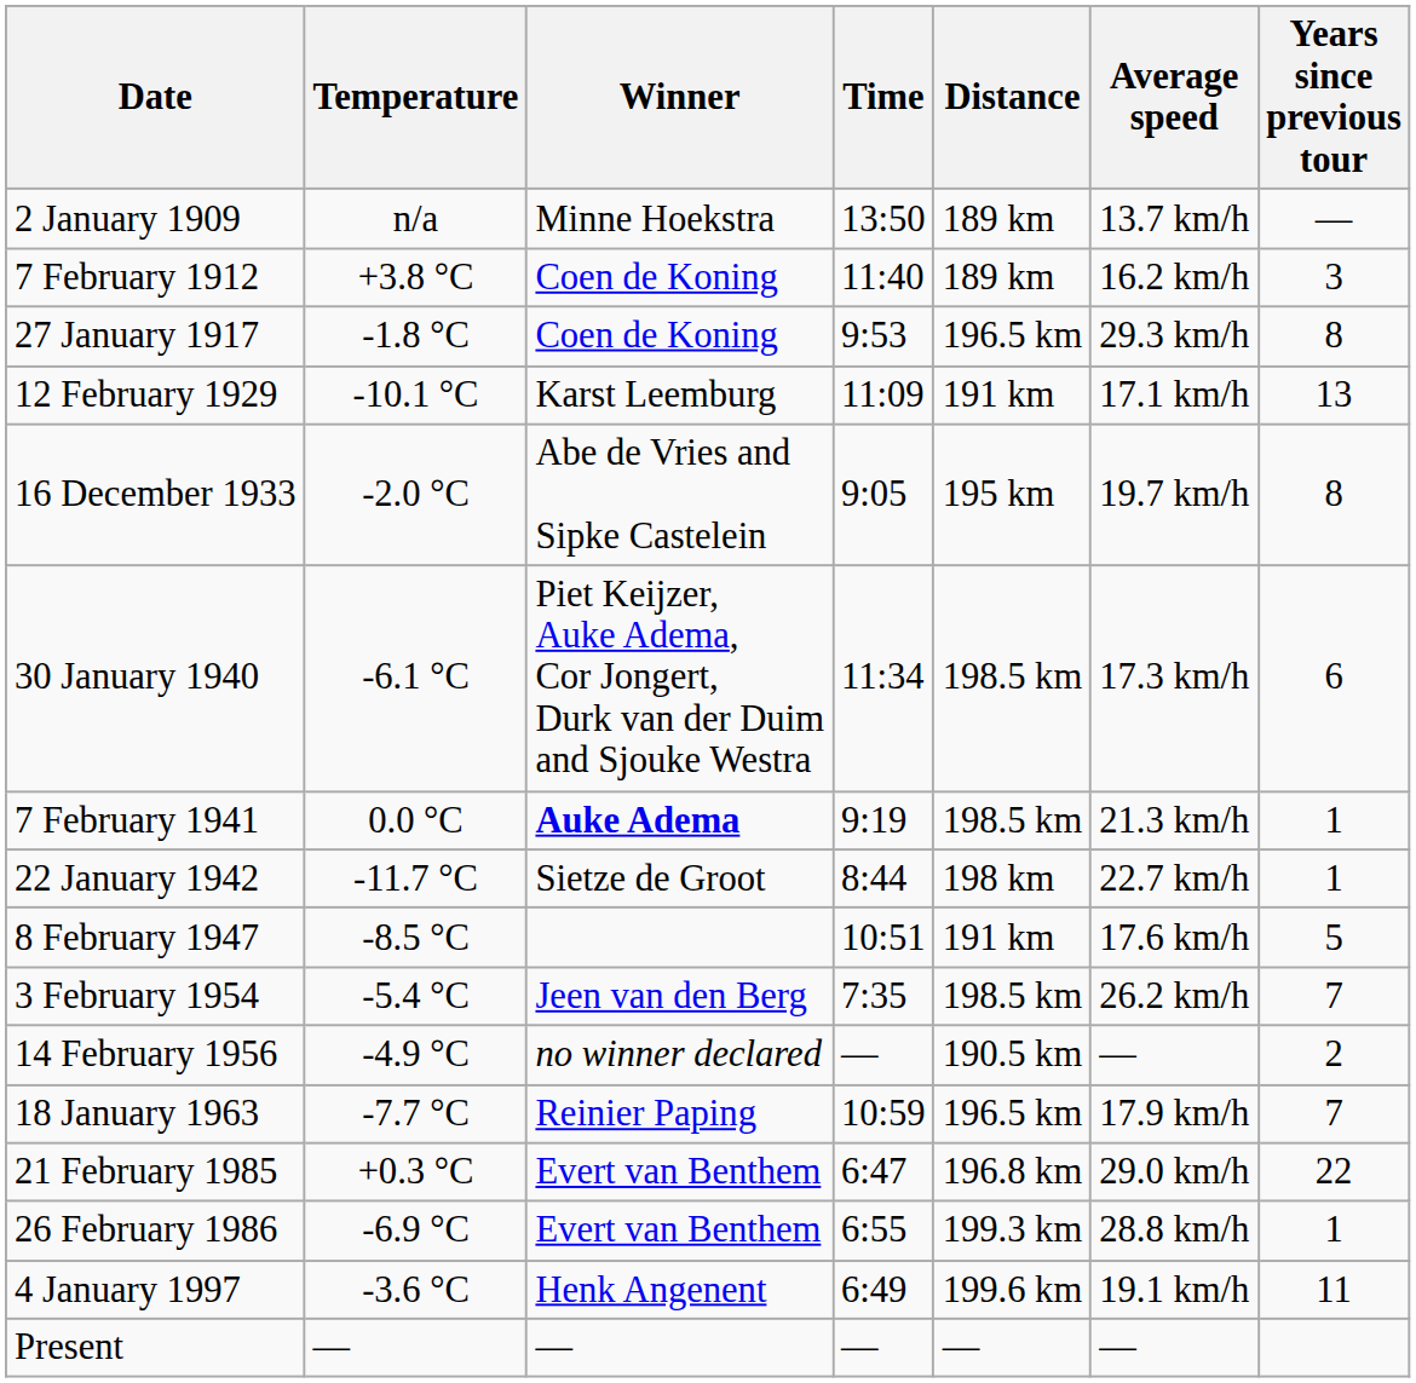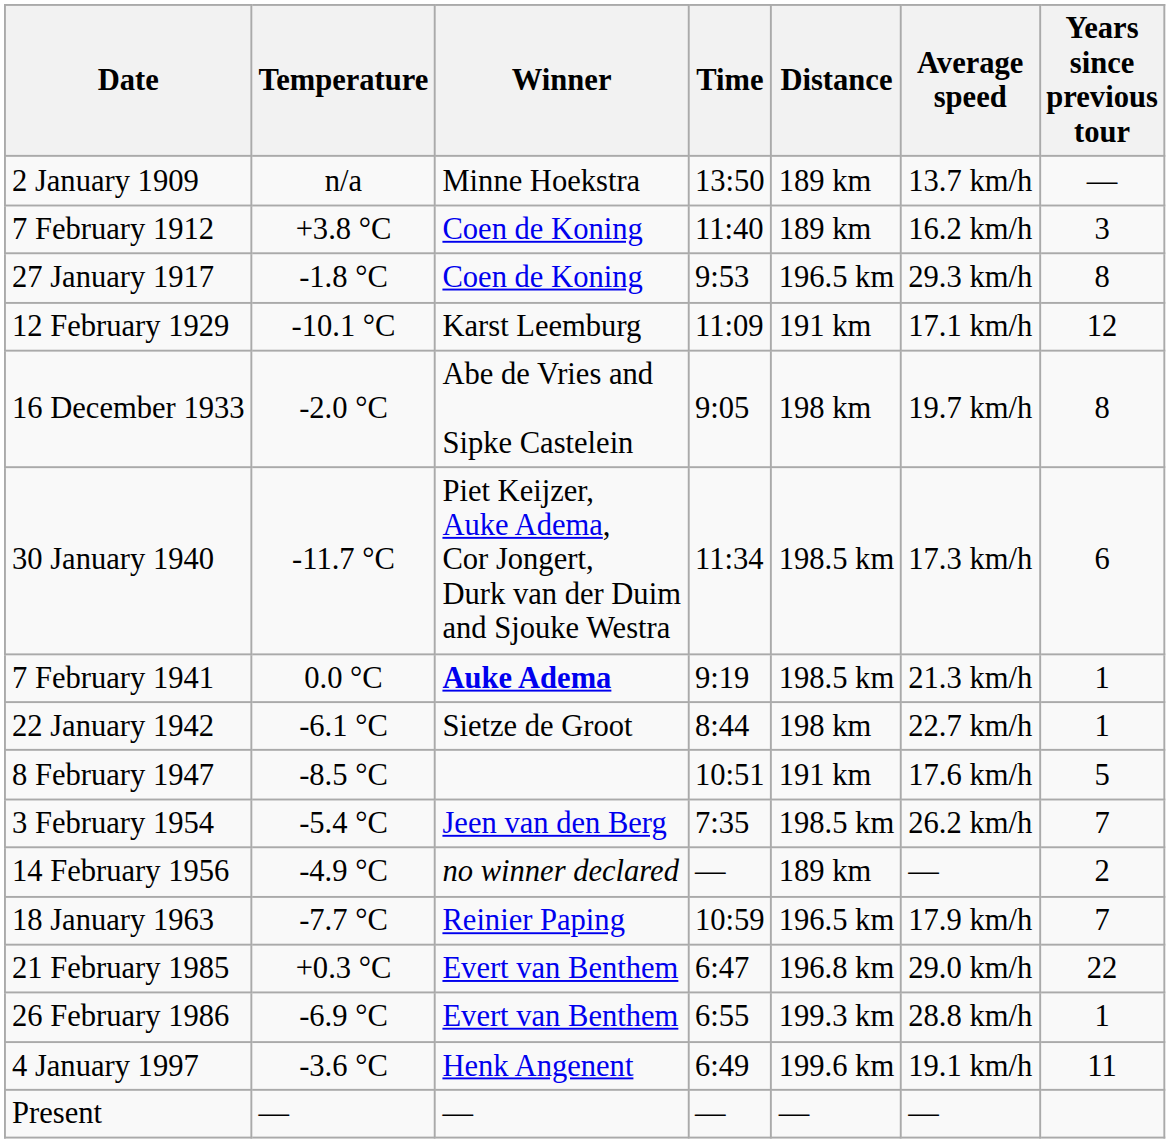12 February 1929 | Years since previous tour: 13 -> 12
16 December 1933 | Distance: 195 km -> 198 km
30 January 1940 | Temperature: -6.1 °C -> -11.7 °C
22 January 1942 | Temperature: -11.7 °C -> -6.1 °C
14 February 1956 | Distance: 190.5 km -> 189 km
